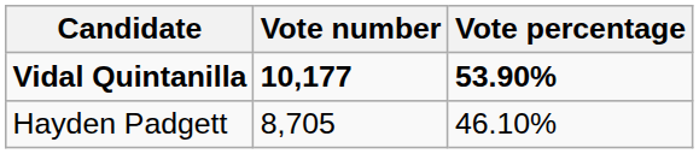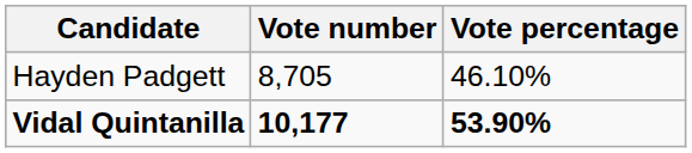rows swapped: Vidal Quintanilla <-> Hayden Padgett
